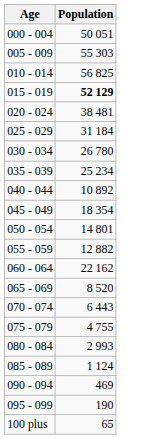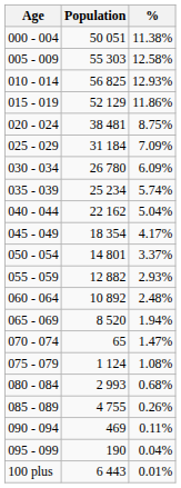+ column: % | 11.38% | 12.58% | 12.93% | 11.86% | 8.75% | 7.09% | 6.09% | 5.74% | 5.04% | 4.17% | 3.37% | 2.93% | 2.48% | 1.94% | 1.47% | 1.08% | 0.68% | 0.26% | 0.11% | 0.04% | 0.01%
015 - 019 | Population: bold -> normal
040 - 044 | Population: 10 892 -> 22 162
060 - 064 | Population: 22 162 -> 10 892
070 - 074 | Population: 6 443 -> 65
075 - 079 | Population: 4 755 -> 1 124
085 - 089 | Population: 1 124 -> 4 755
100 plus | Population: 65 -> 6 443
